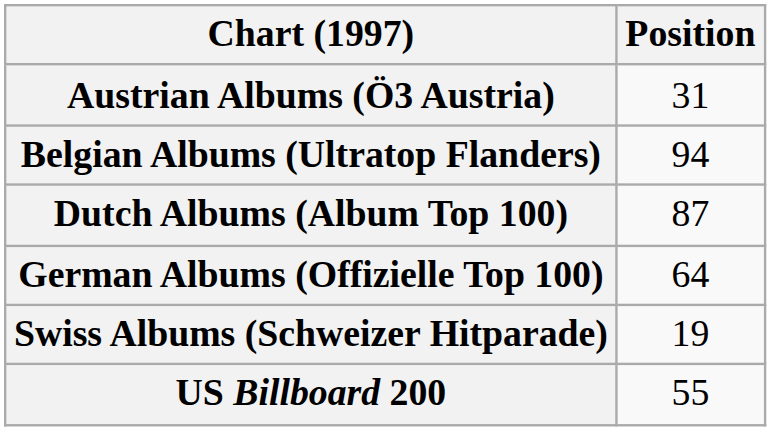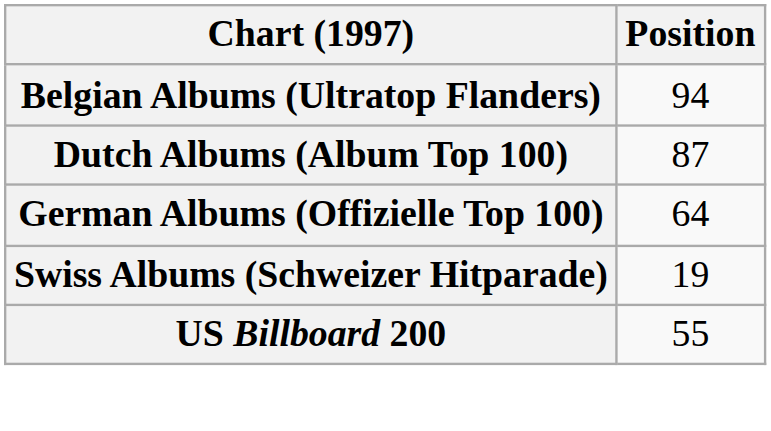- row: Austrian Albums (Ö3 Austria) | 31
